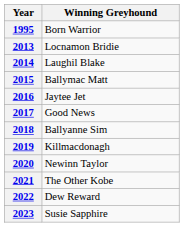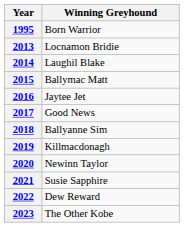2021 | Winning Greyhound: The Other Kobe -> Susie Sapphire
2023 | Winning Greyhound: Susie Sapphire -> The Other Kobe
